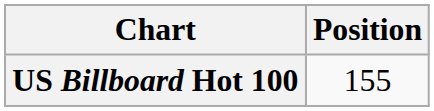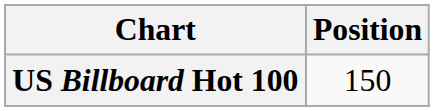US Billboard Hot 100 | Position: 155 -> 150
